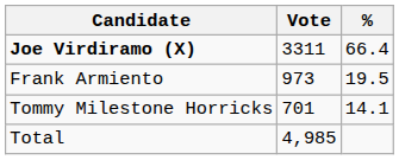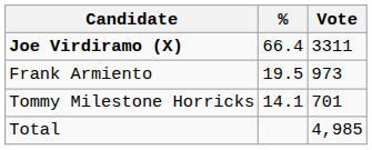columns swapped: Vote <-> %
